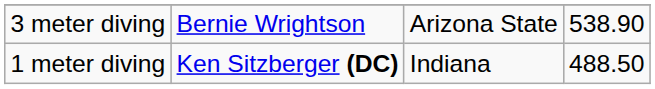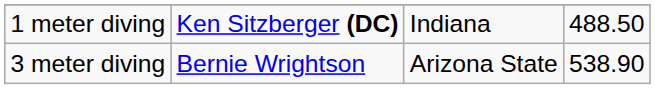rows swapped: 1 meter diving <-> 3 meter diving
